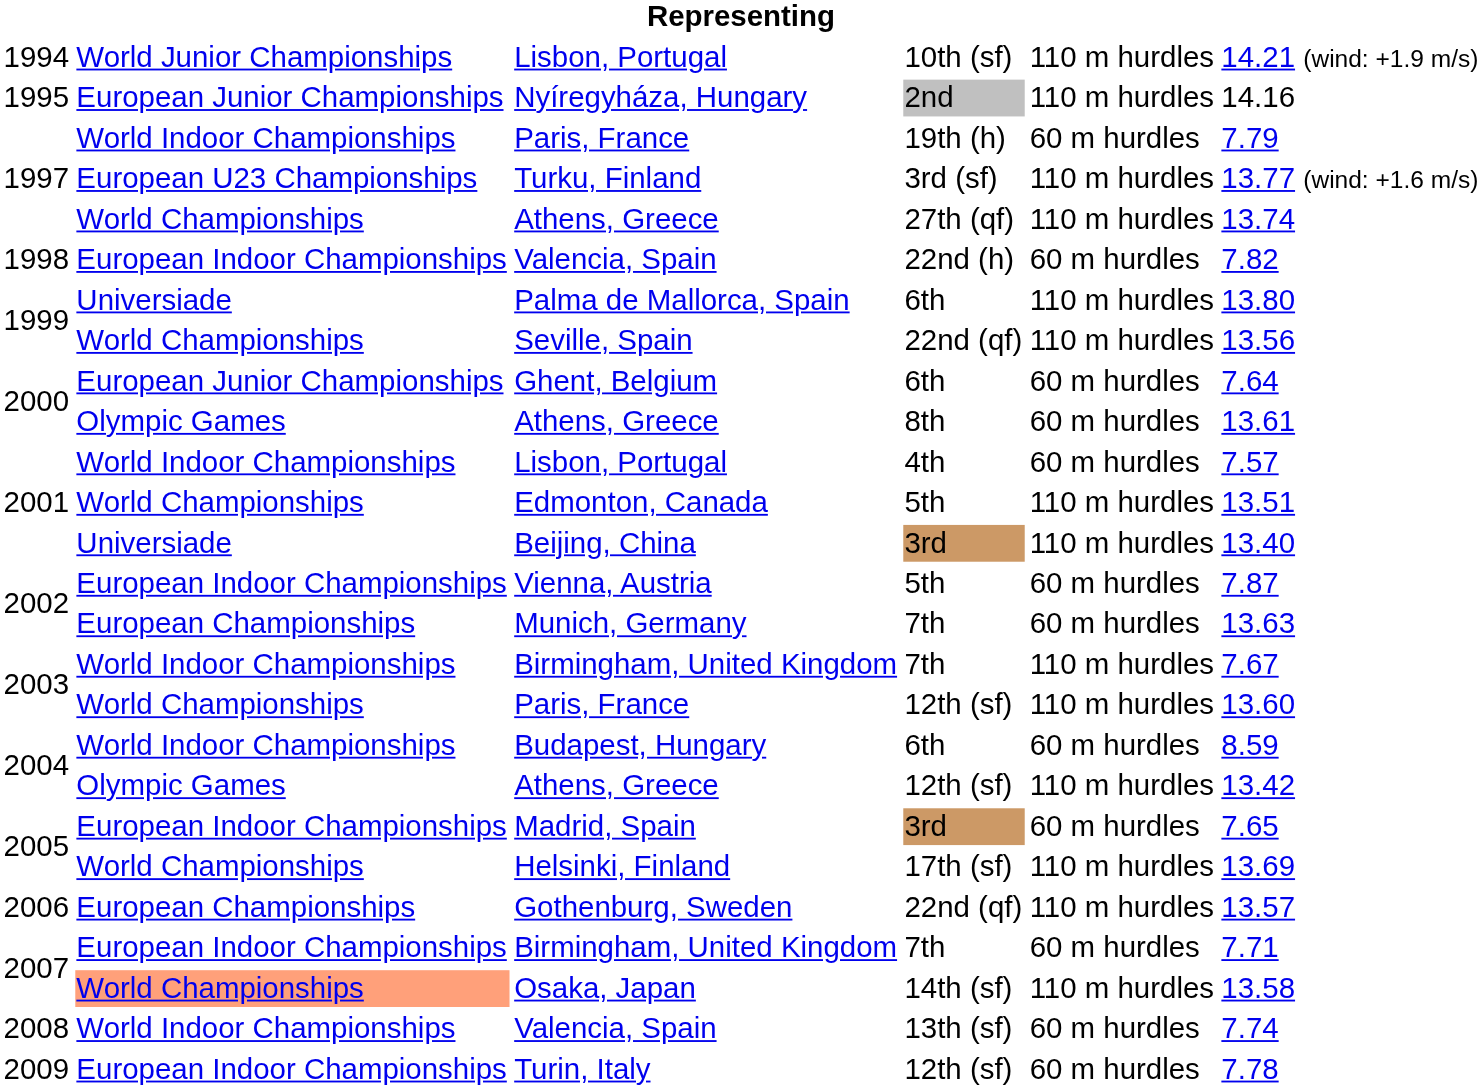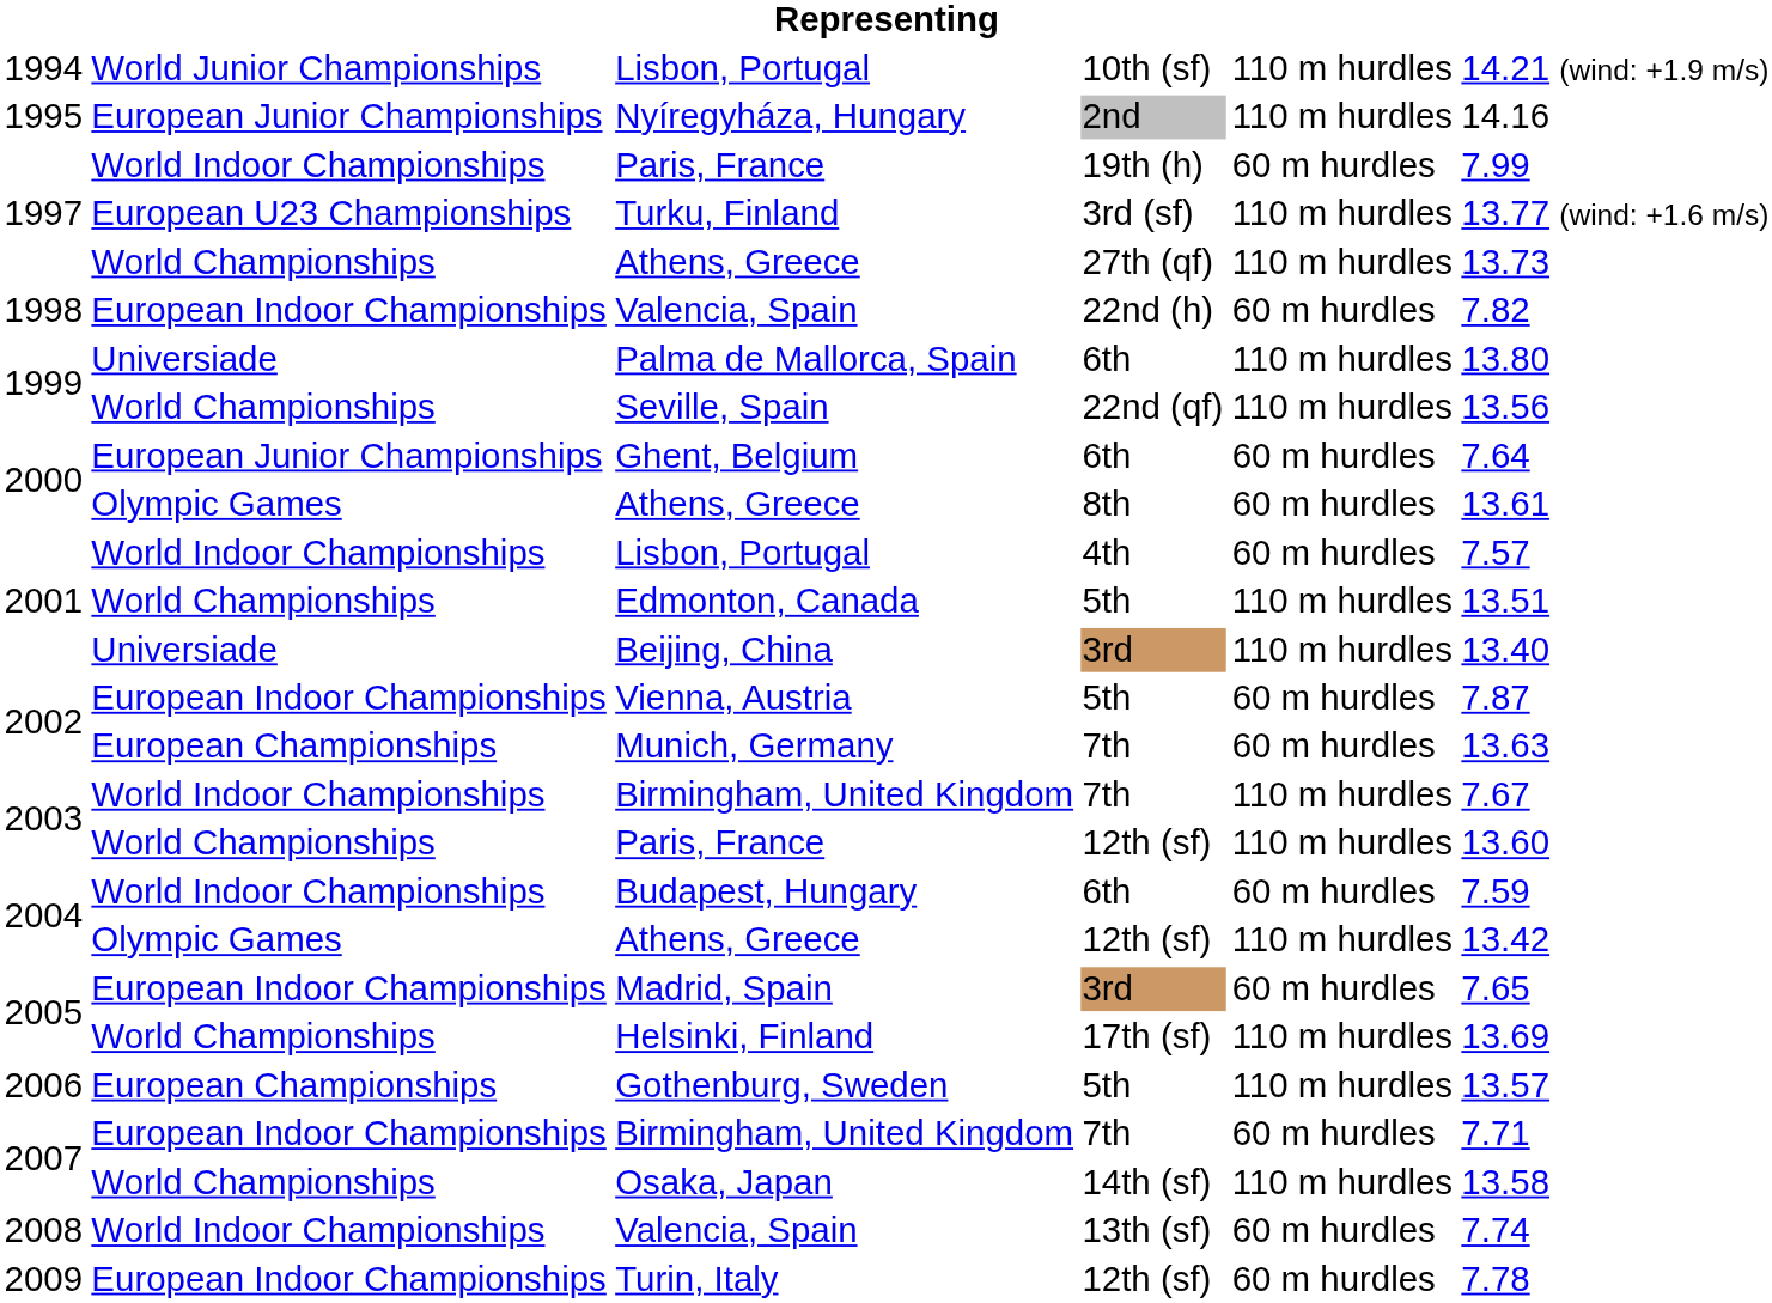1997 / Paris, France | column 6: 7.79 -> 7.99
1997 / Athens, Greece | column 6: 13.74 -> 13.73
Budapest, Hungary | column 6: 8.59 -> 7.59
Gothenburg, Sweden | column 4: 22nd (qf) -> 5th
Osaka, Japan | column 2: lightsalmon background -> no background
